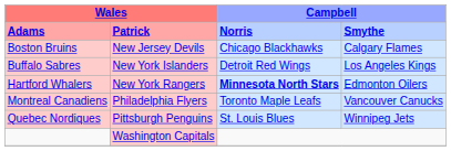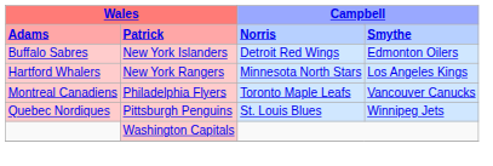- row: Boston Bruins | New Jersey Devils | Chicago Blackhawks | Calgary Flames
Buffalo Sabres | column 4: Los Angeles Kings -> Edmonton Oilers
Hartford Whalers | column 3: bold -> normal
Hartford Whalers | column 4: Edmonton Oilers -> Los Angeles Kings
